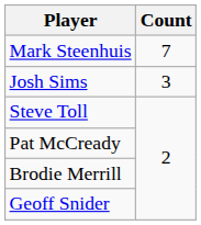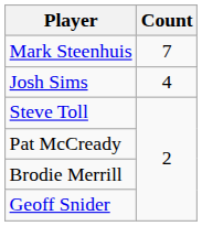Josh Sims | Count: 3 -> 4
